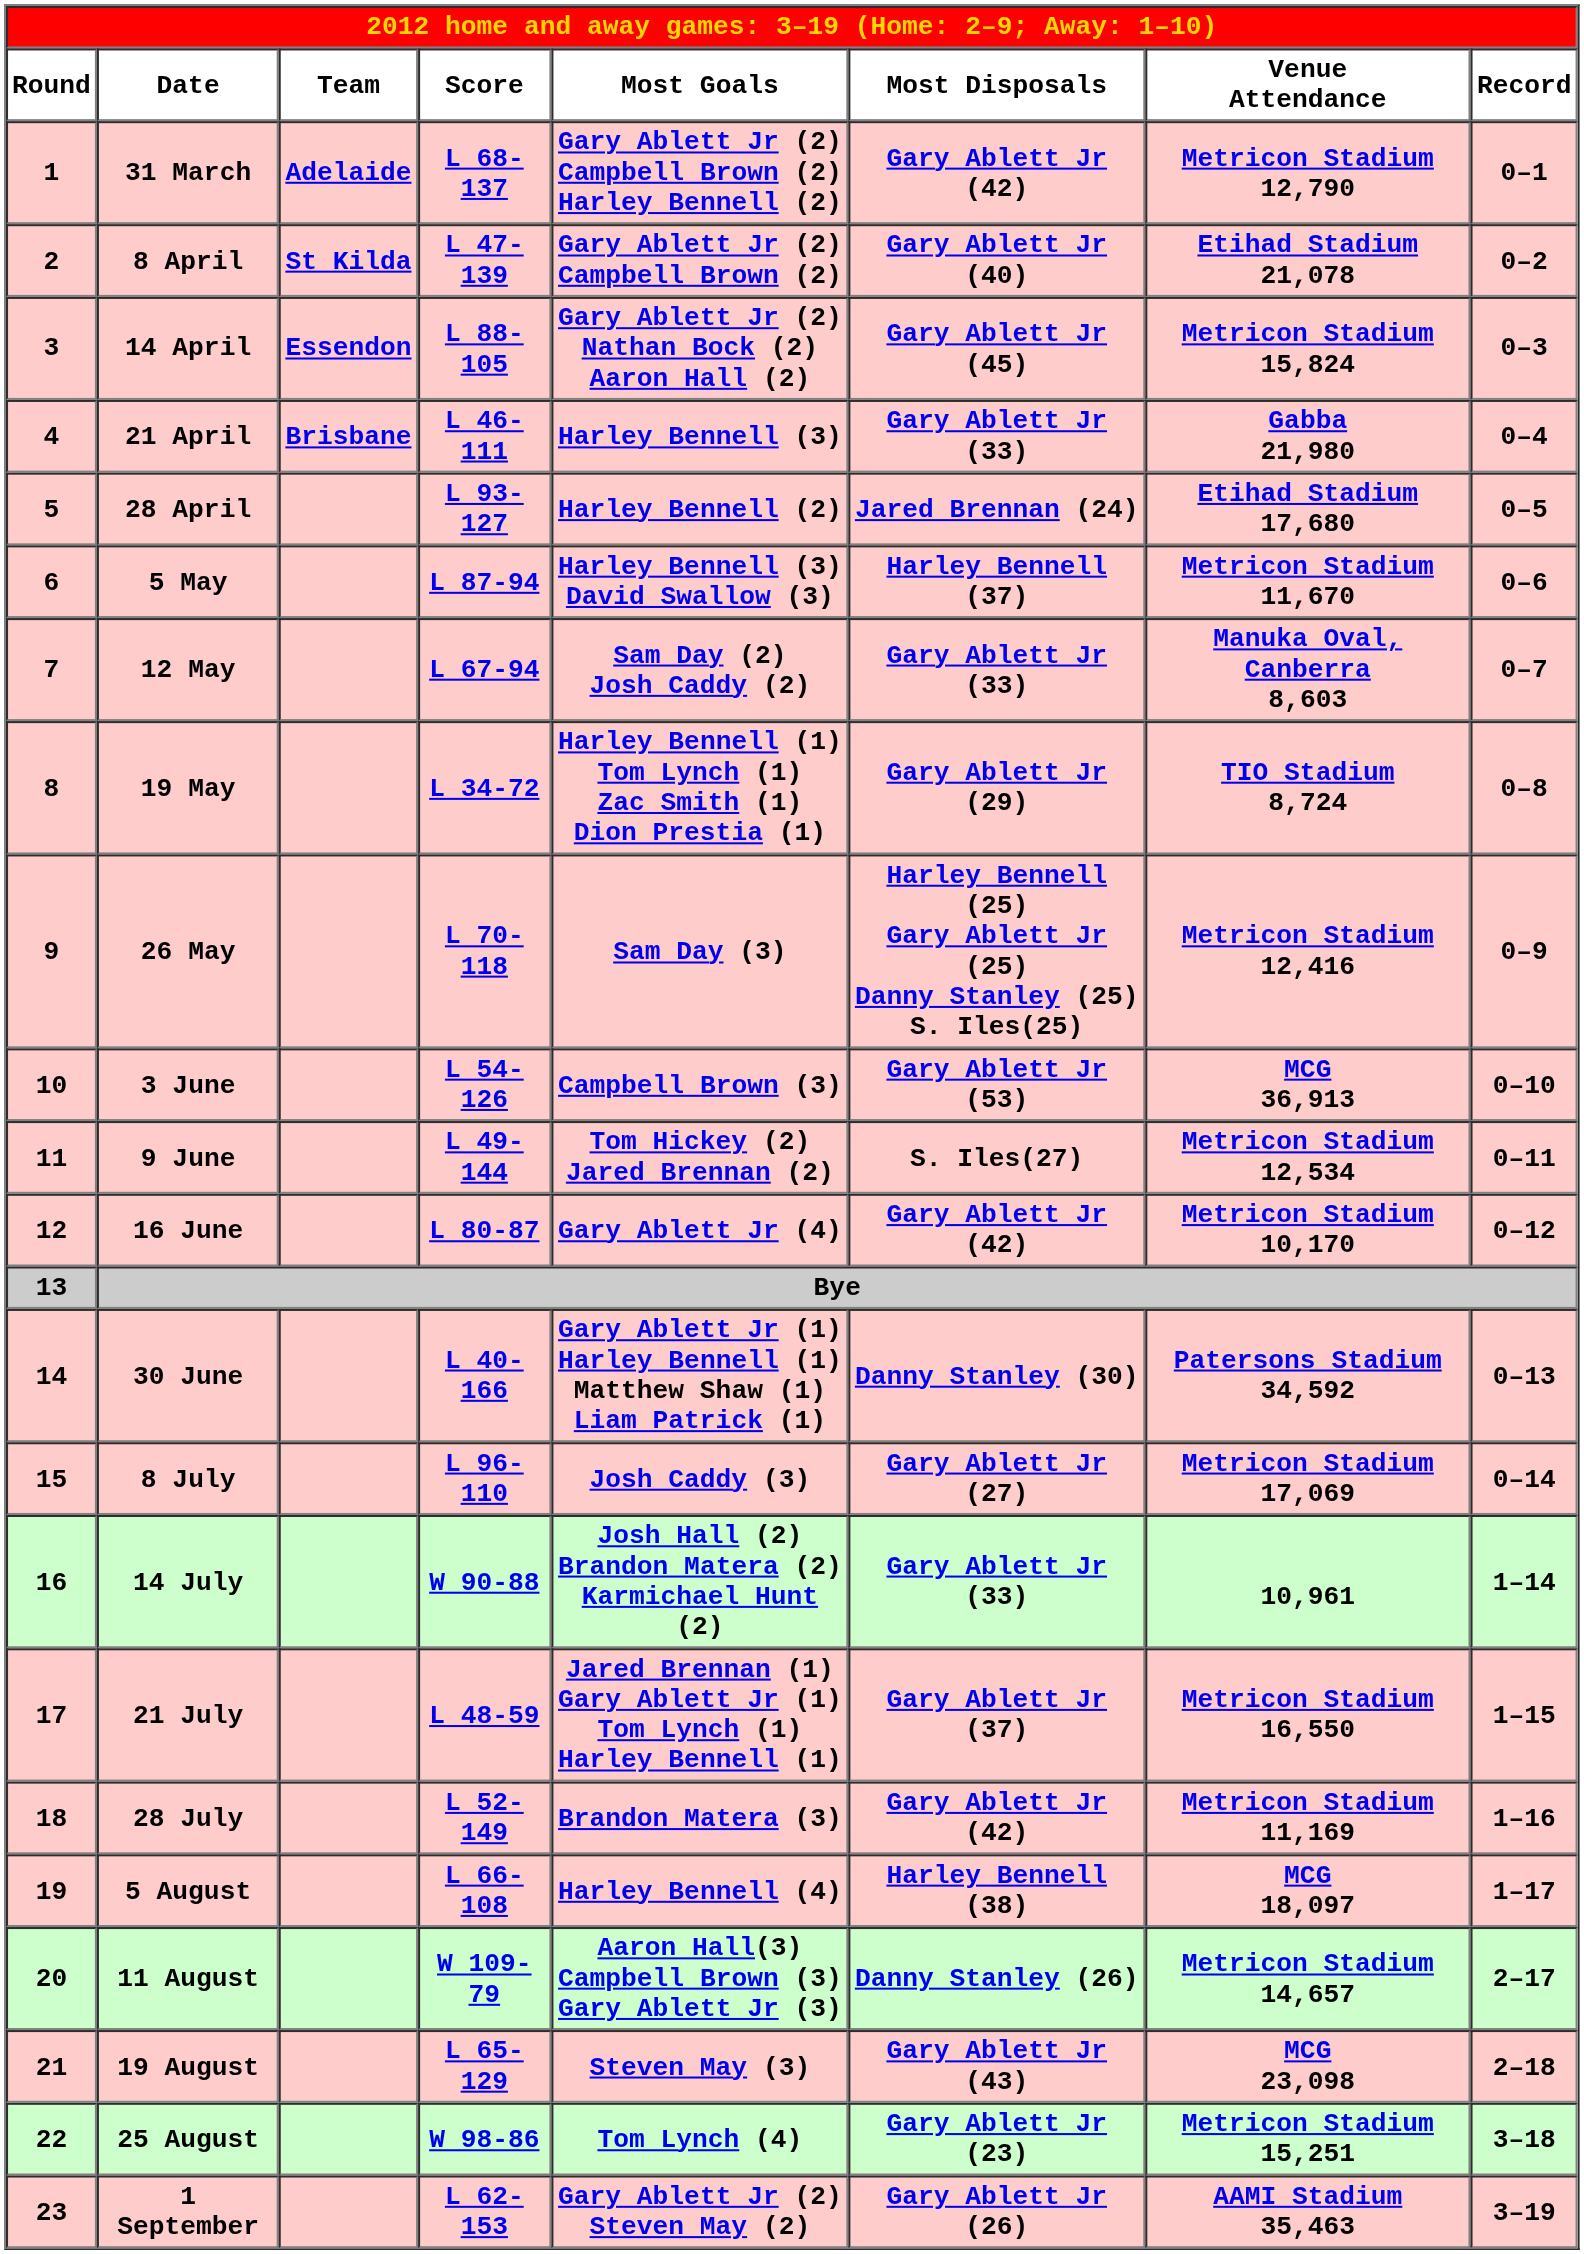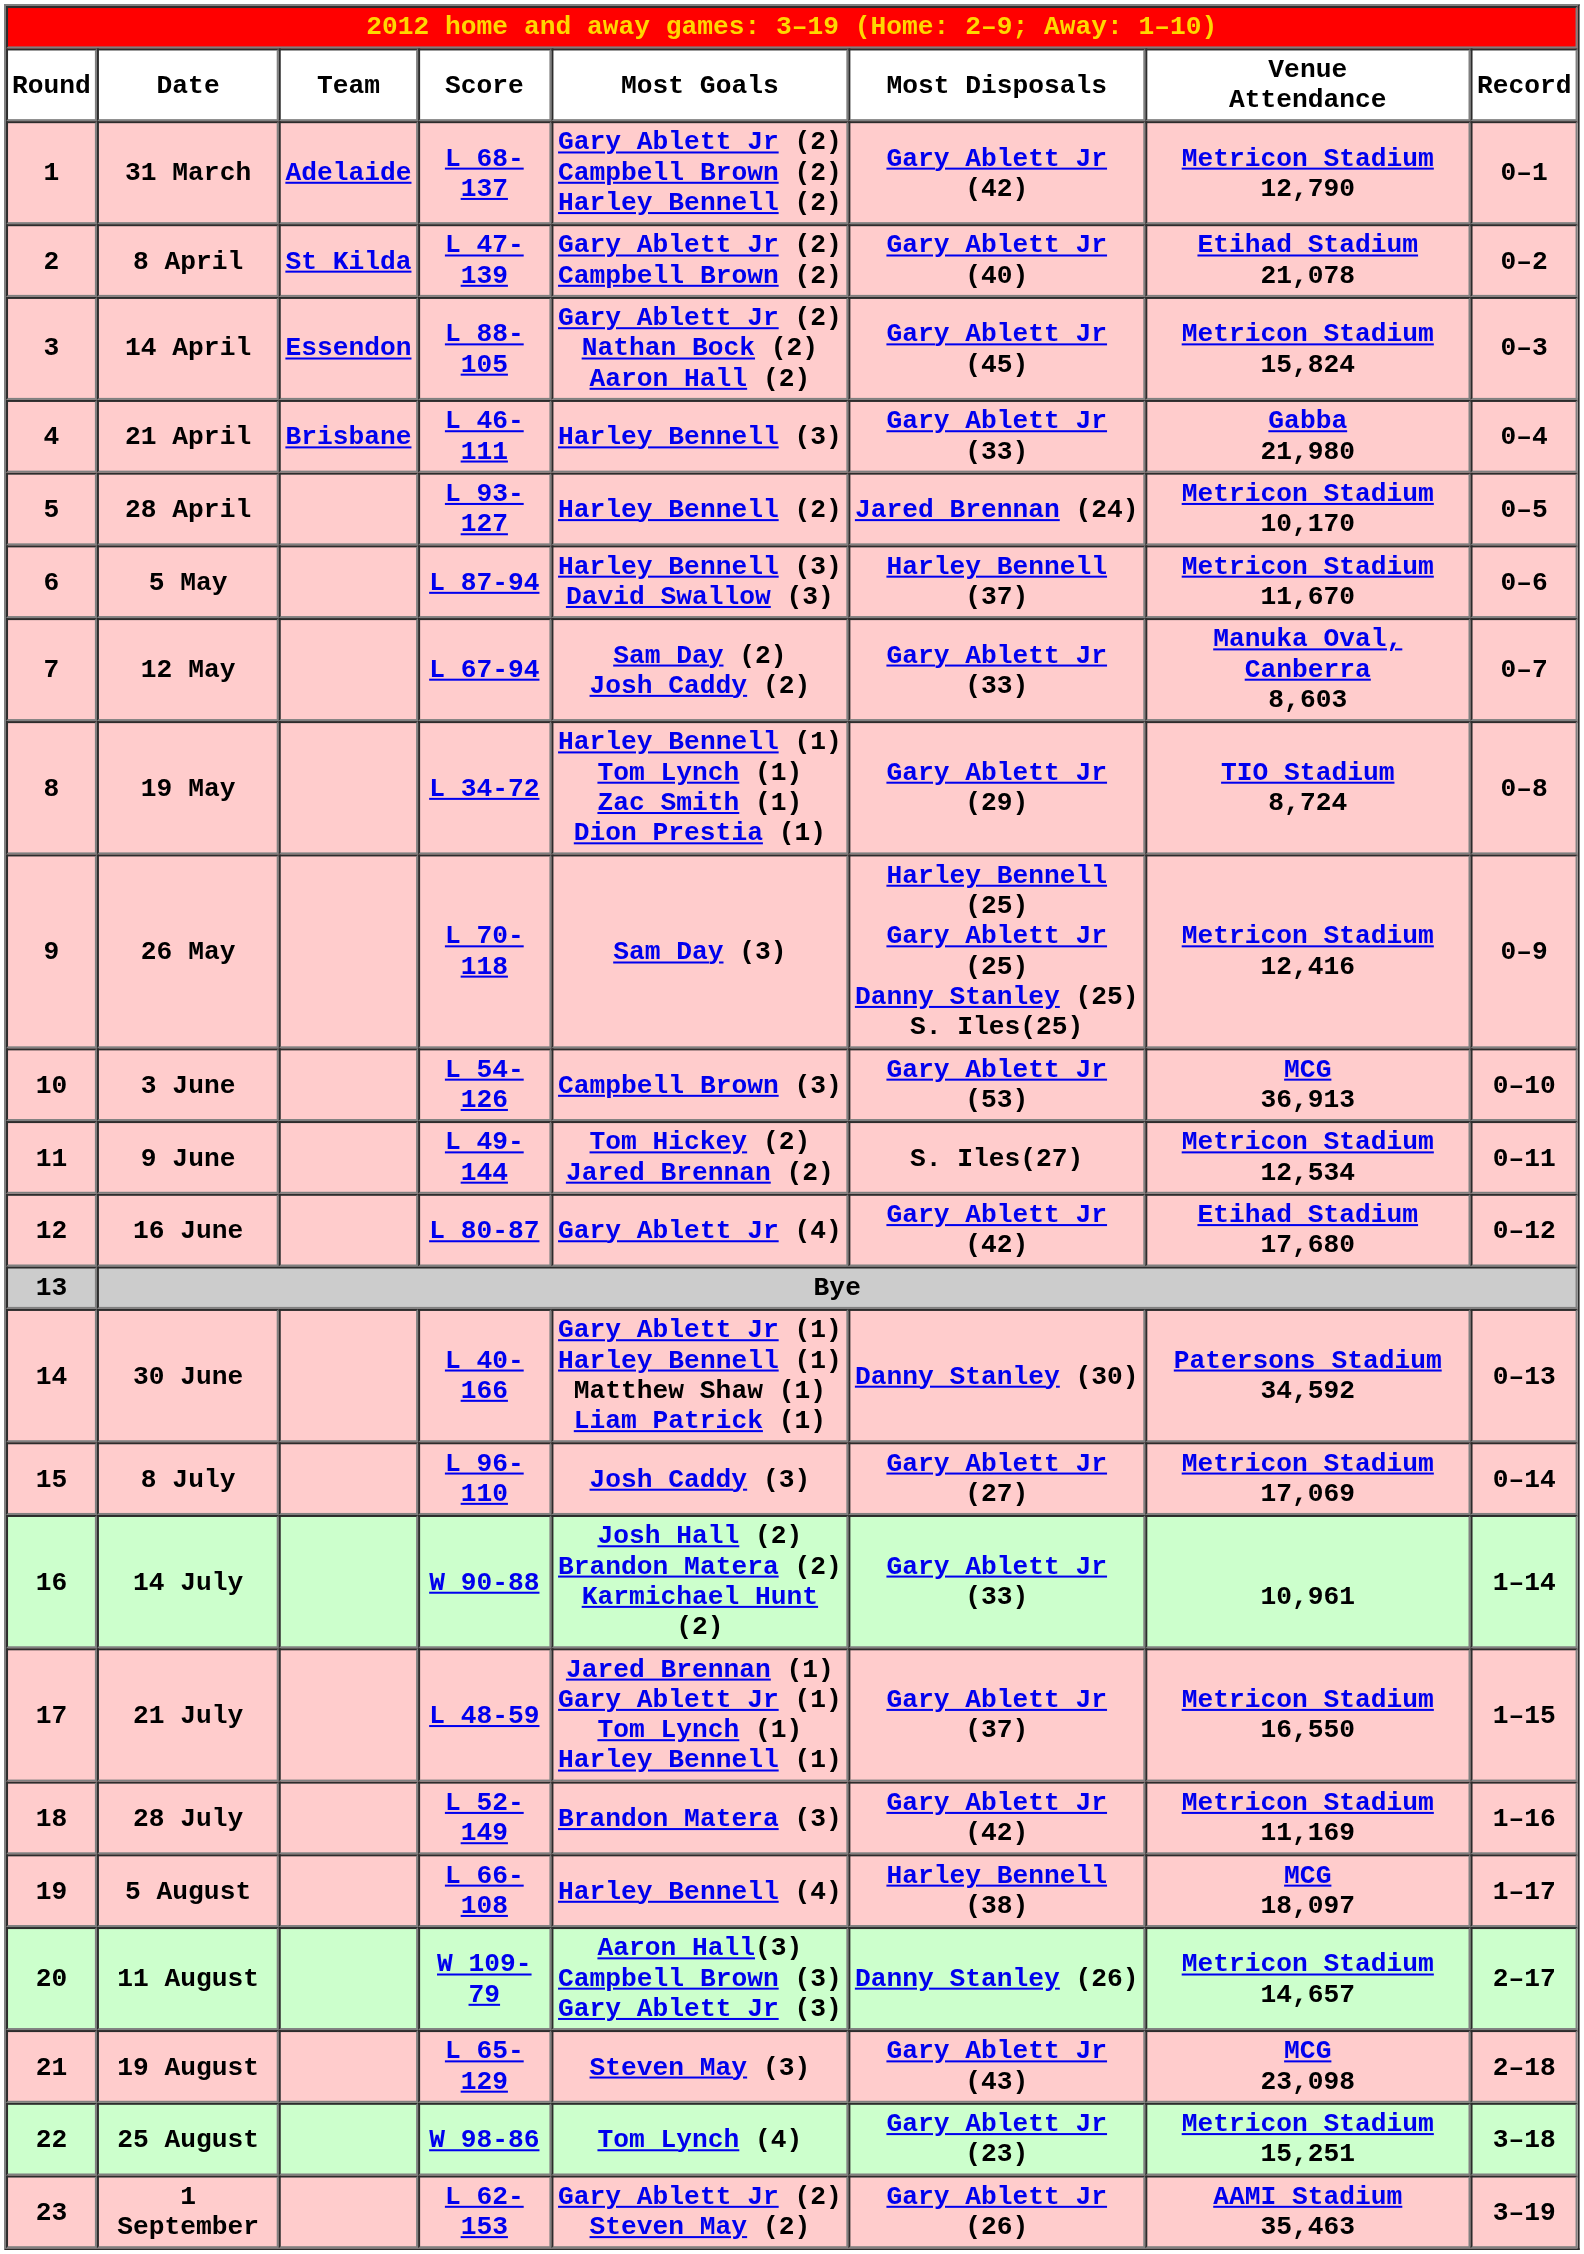28 April | column 7: Etihad Stadium 17,680 -> Metricon Stadium 10,170
16 June | column 7: Metricon Stadium 10,170 -> Etihad Stadium 17,680
